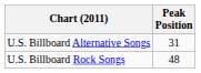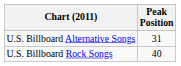U.S. Billboard Rock Songs | Peak Position: 48 -> 40
